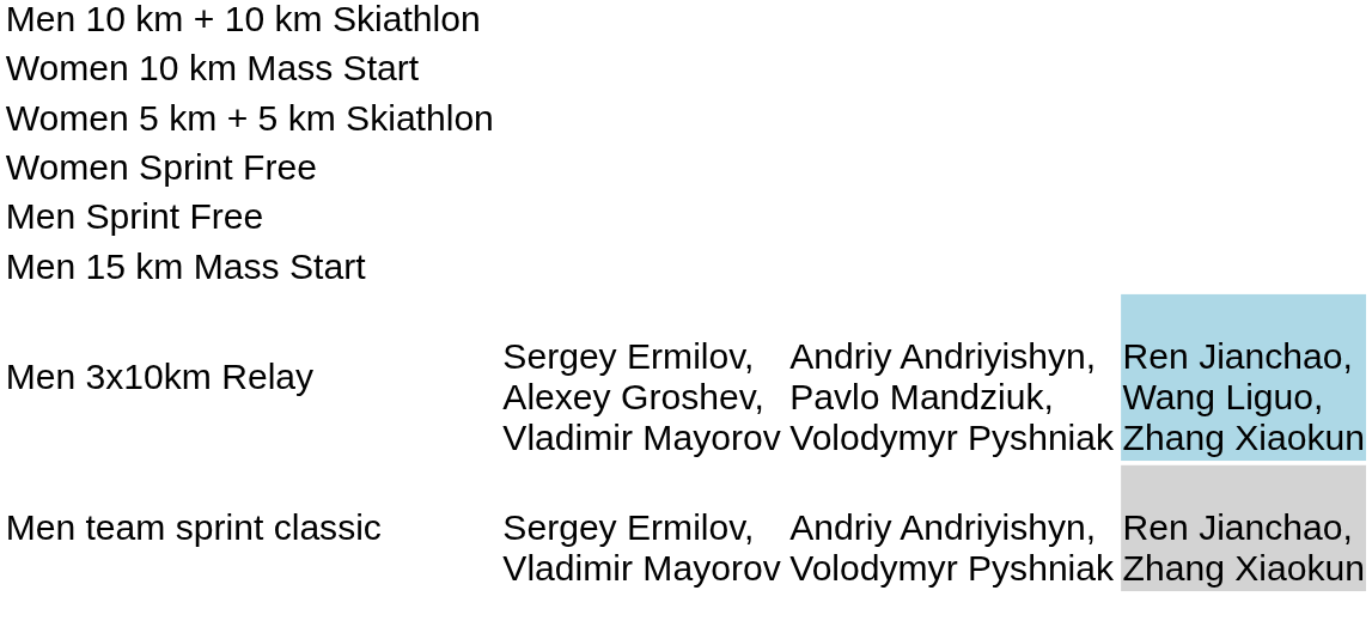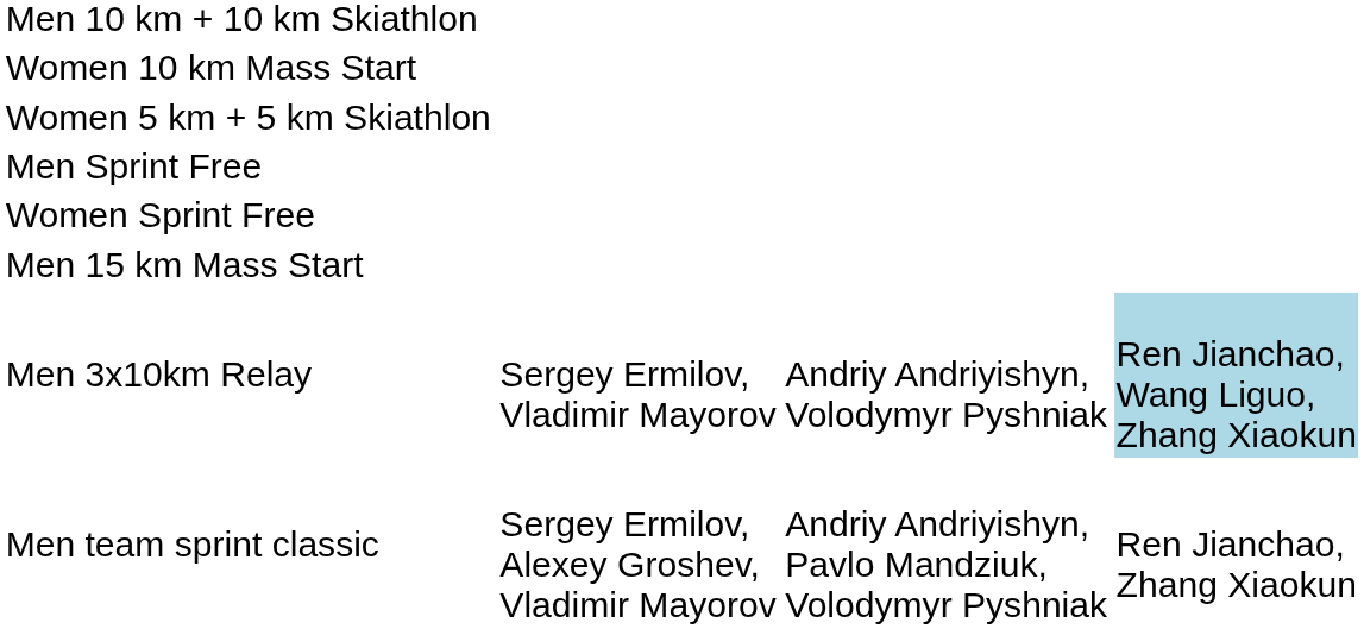rows swapped: Men Sprint Free <-> Women Sprint Free
Men 3x10km Relay | column 2: Sergey Ermilov, Alexey Groshev, Vladimir Mayorov -> Sergey Ermilov, Vladimir Mayorov
Men 3x10km Relay | column 3: Andriy Andriyishyn, Pavlo Mandziuk, Volodymyr Pyshniak -> Andriy Andriyishyn, Volodymyr Pyshniak
Men team sprint classic | column 2: Sergey Ermilov, Vladimir Mayorov -> Sergey Ermilov, Alexey Groshev, Vladimir Mayorov
Men team sprint classic | column 3: Andriy Andriyishyn, Volodymyr Pyshniak -> Andriy Andriyishyn, Pavlo Mandziuk, Volodymyr Pyshniak
Men team sprint classic | column 4: lightgrey background -> no background
